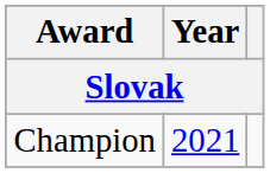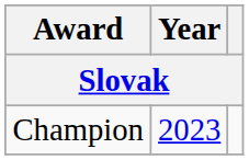Champion | Year: 2021 -> 2023
